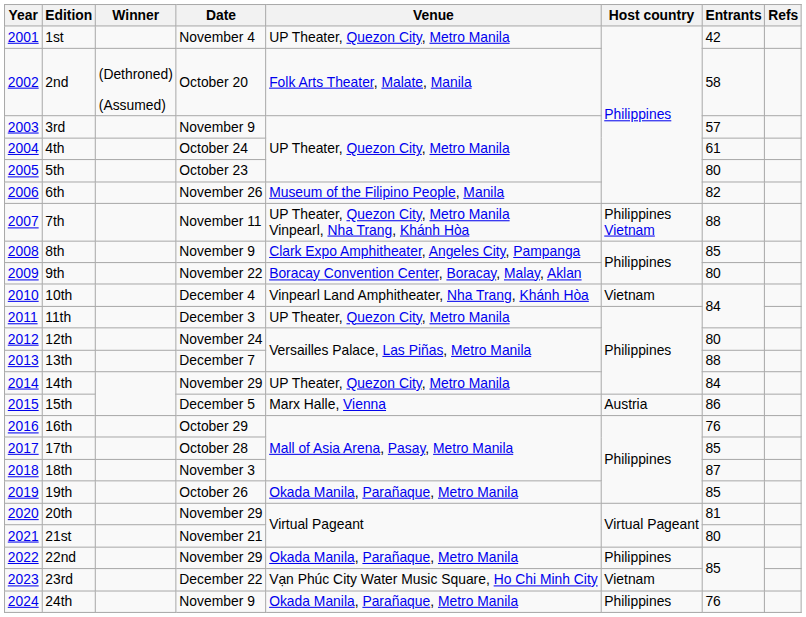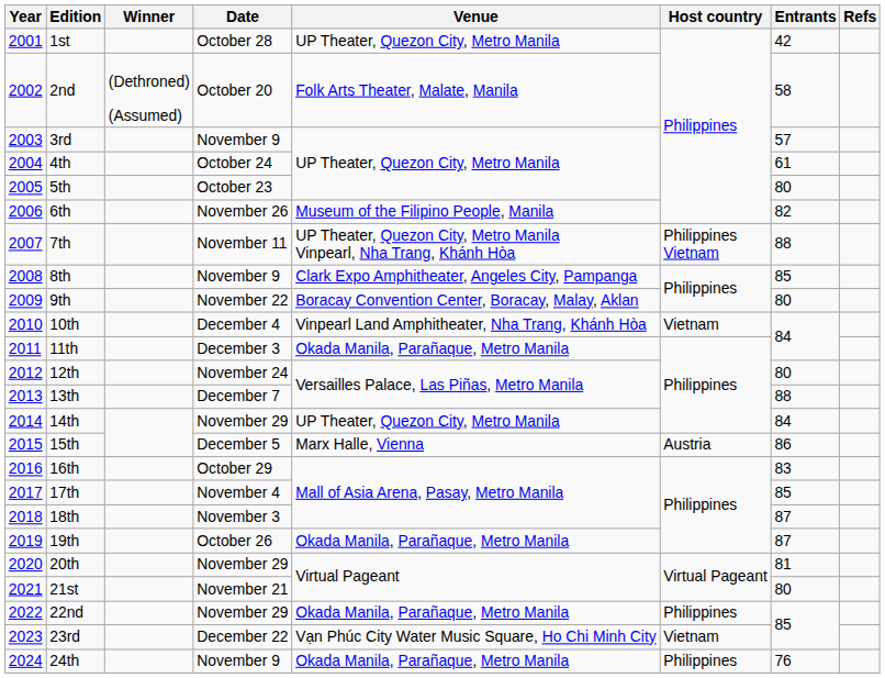1st | Date: November 4 -> October 28
11th | Venue: UP Theater, Quezon City, Metro Manila -> Okada Manila, Parañaque, Metro Manila
16th | Entrants: 76 -> 83
17th | Date: October 28 -> November 4
19th | Entrants: 85 -> 87
